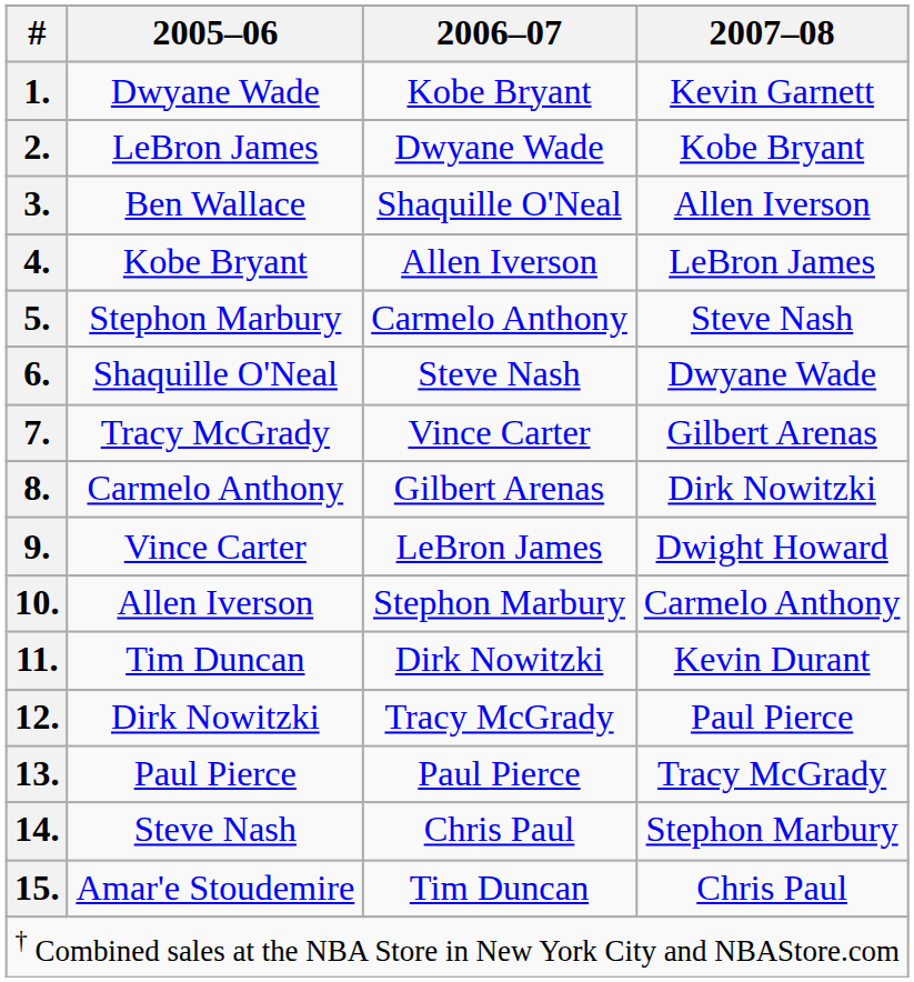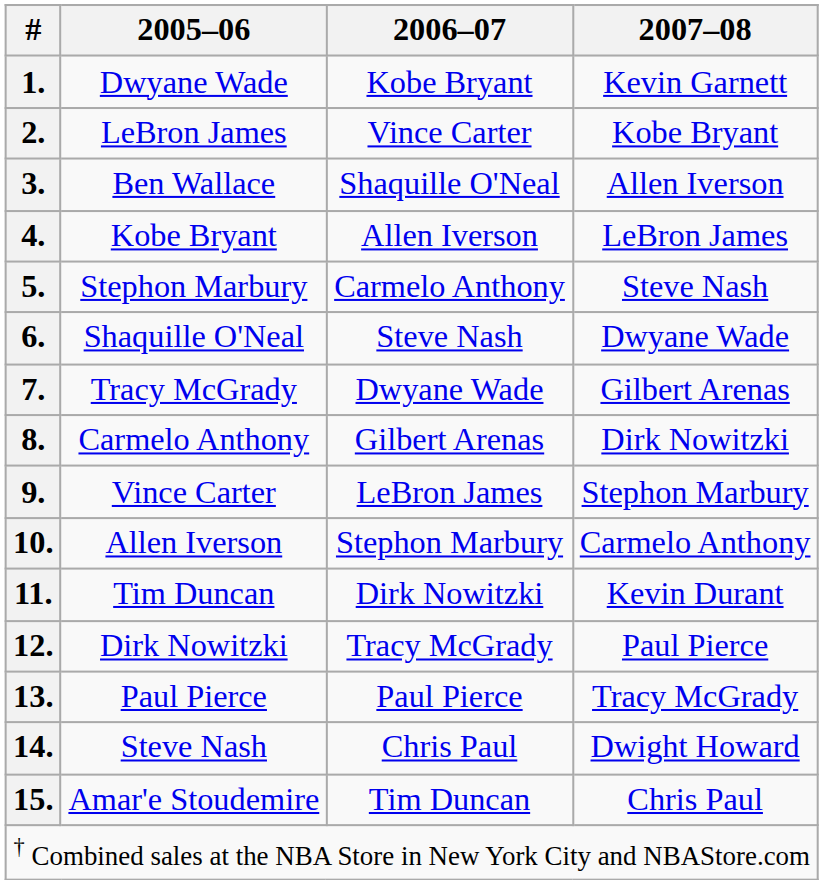2. | 2006–07: Dwyane Wade -> Vince Carter
7. | 2006–07: Vince Carter -> Dwyane Wade
9. | 2007–08: Dwight Howard -> Stephon Marbury
14. | 2007–08: Stephon Marbury -> Dwight Howard
